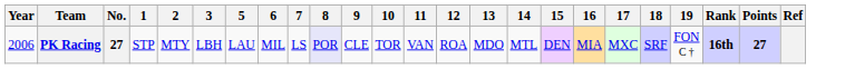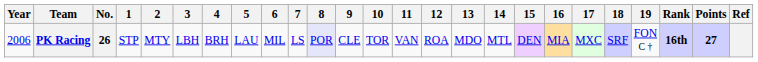+ column: 4 | BRH
PK Racing | No.: 27 -> 26
